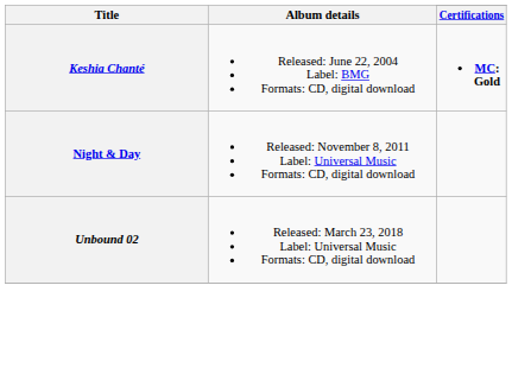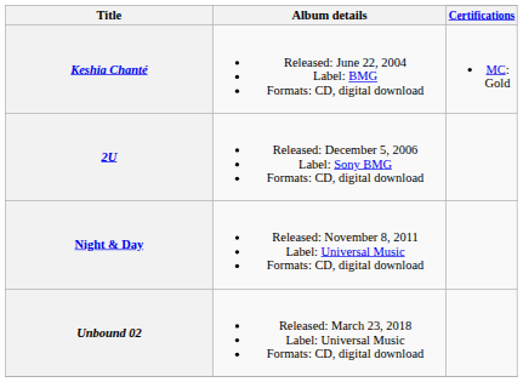Keshia Chanté | Certifications: bold -> normal
+ row: 2U | Released: December 5, 2006 Label: Sony BMG Formats: CD, digital download
